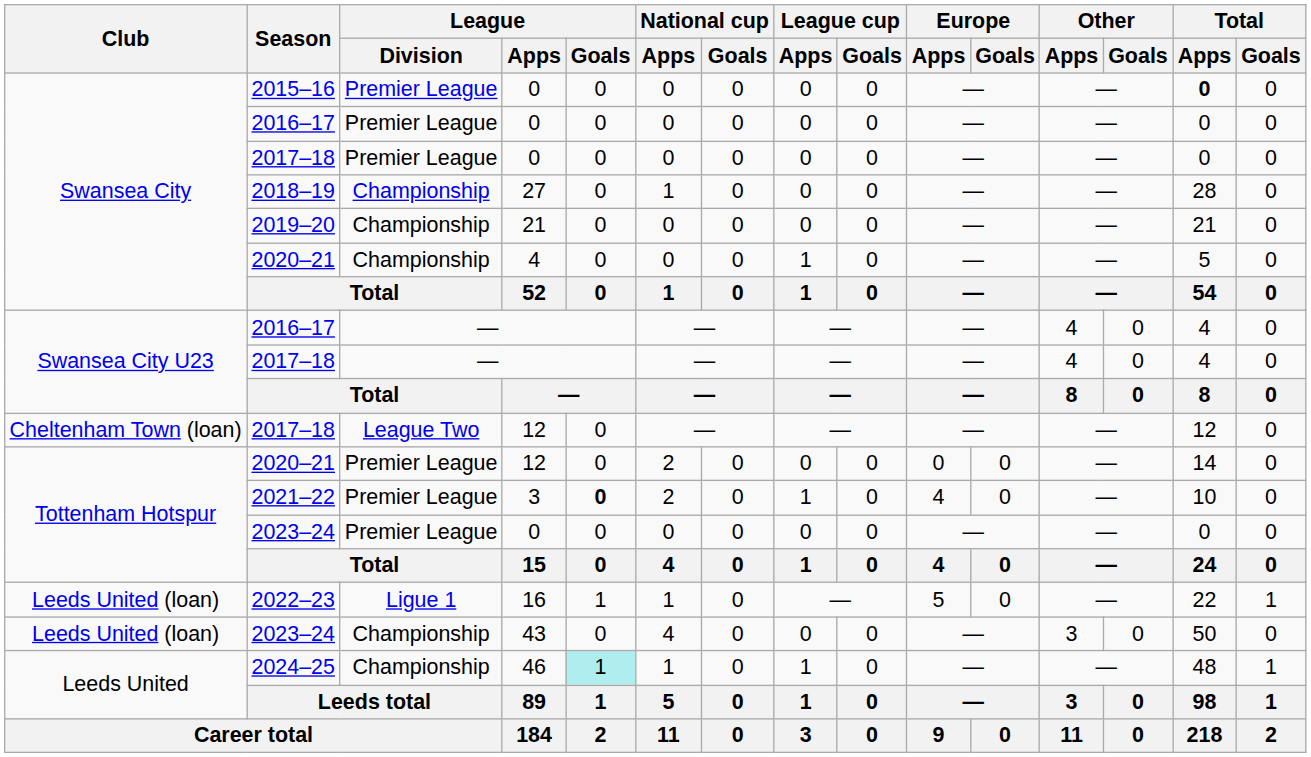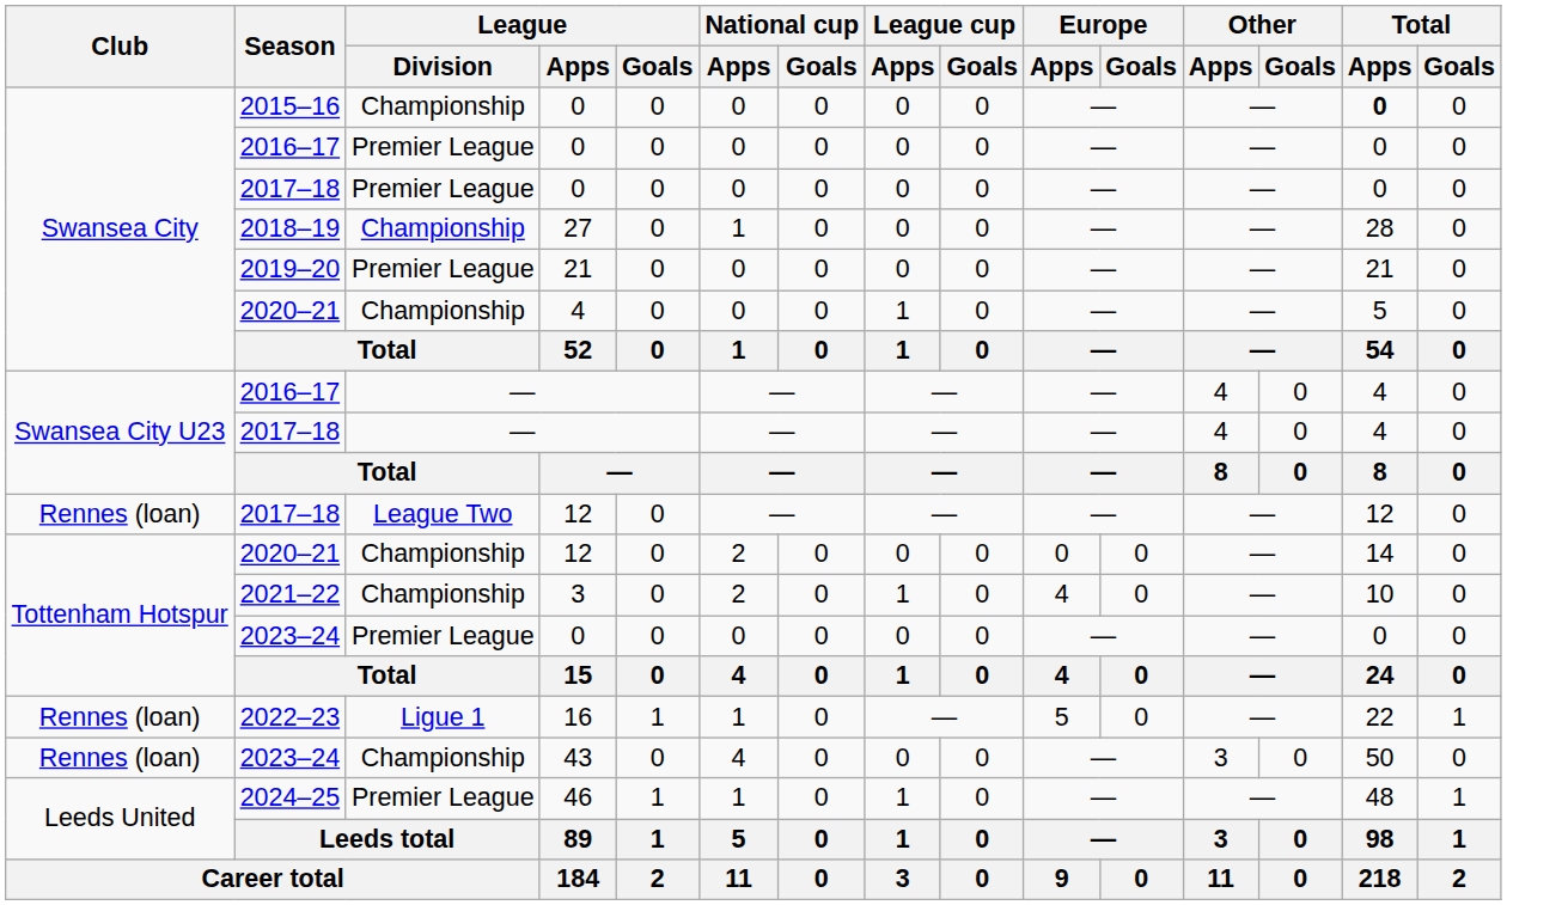2015–16 | League / Division: Premier League -> Championship
2019–20 | League / Division: Championship -> Premier League
2017–18 / 12 | Club: Cheltenham Town (loan) -> Rennes (loan)
2020–21 / 12 | League / Division: Premier League -> Championship
2021–22 | League / Division: Premier League -> Championship
2021–22 | League / Goals: bold -> normal
2022–23 | Club: Leeds United (loan) -> Rennes (loan)
2023–24 / 43 | Club: Leeds United (loan) -> Rennes (loan)
2024–25 | League / Division: Championship -> Premier League
2024–25 | League / Goals: paleturquoise background -> no background
